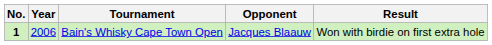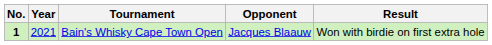Bain's Whisky Cape Town Open | Year: 2006 -> 2021
